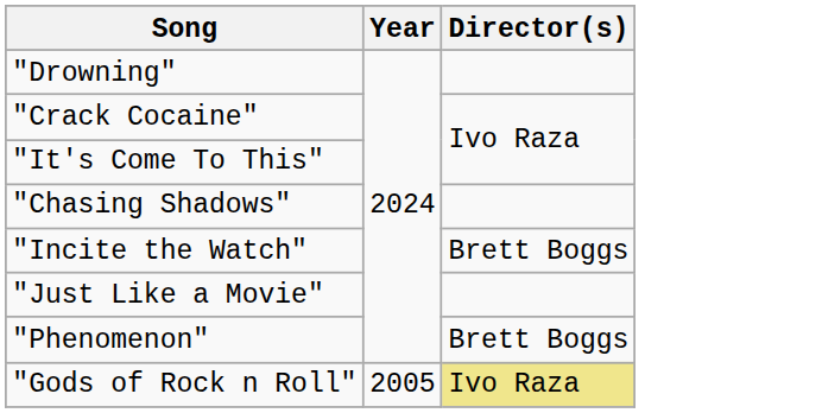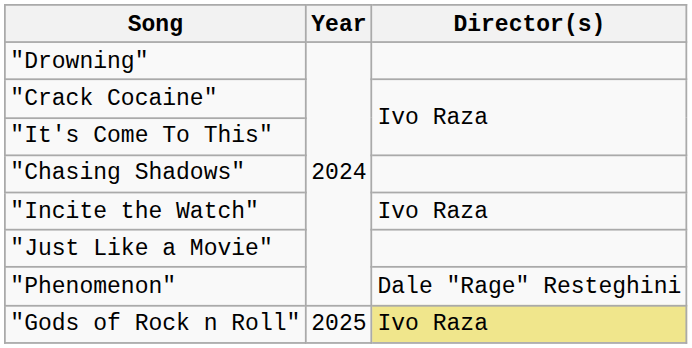"Incite the Watch" | Director(s): Brett Boggs -> Ivo Raza
"Phenomenon" | Director(s): Brett Boggs -> Dale "Rage" Resteghini
"Gods of Rock n Roll" | Year: 2005 -> 2025
